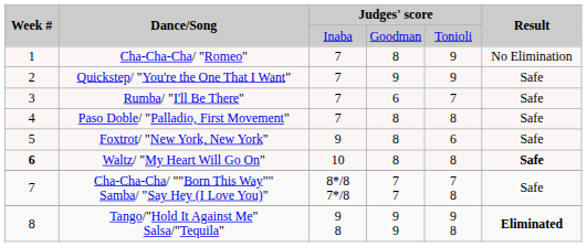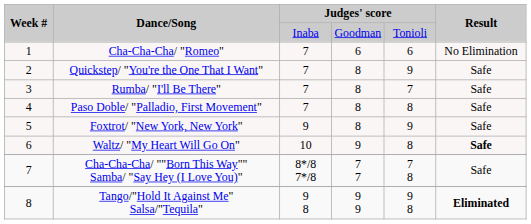Cha-Cha-Cha/ "Romeo" | column 4: 8 -> 6
Cha-Cha-Cha/ "Romeo" | column 5: 9 -> 6
Quickstep/ "You're the One That I Want" | column 4: 9 -> 8
Rumba/ "I'll Be There" | column 4: 6 -> 8
Foxtrot/ "New York, New York" | column 5: 6 -> 9
Waltz/ "My Heart Will Go On" | Week #: bold -> normal
Waltz/ "My Heart Will Go On" | column 4: 8 -> 9
